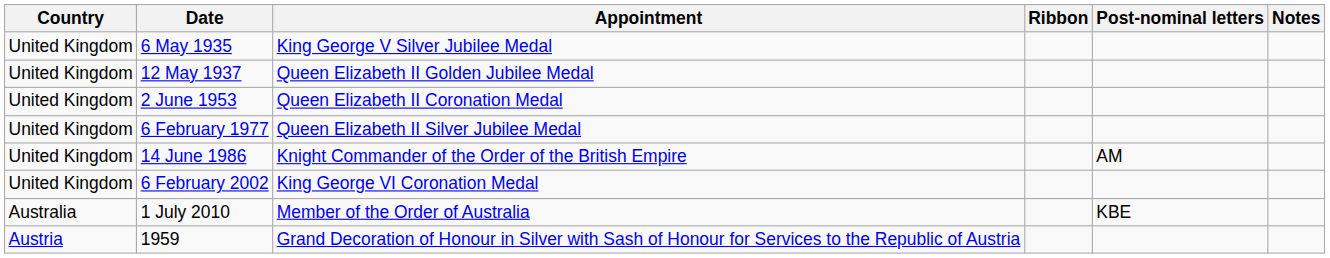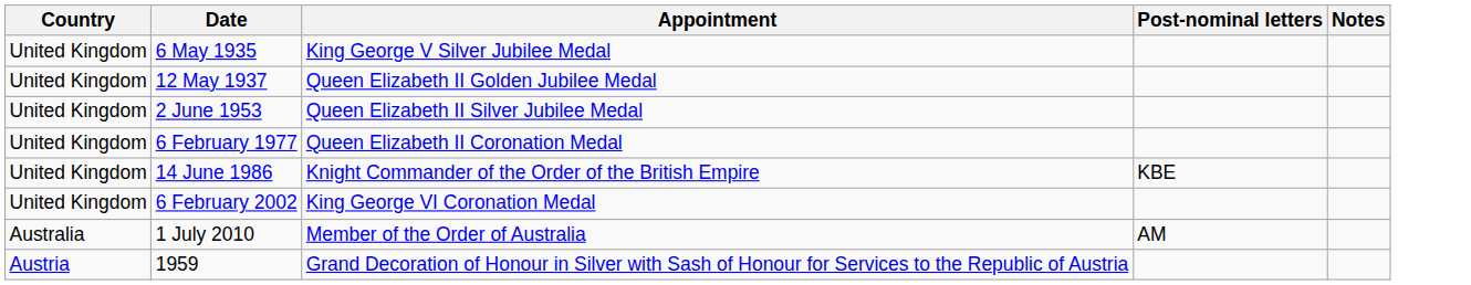- column: Ribbon
2 June 1953 | Appointment: Queen Elizabeth II Coronation Medal -> Queen Elizabeth II Silver Jubilee Medal
6 February 1977 | Appointment: Queen Elizabeth II Silver Jubilee Medal -> Queen Elizabeth II Coronation Medal
14 June 1986 | Post-nominal letters: AM -> KBE
1 July 2010 | Post-nominal letters: KBE -> AM
